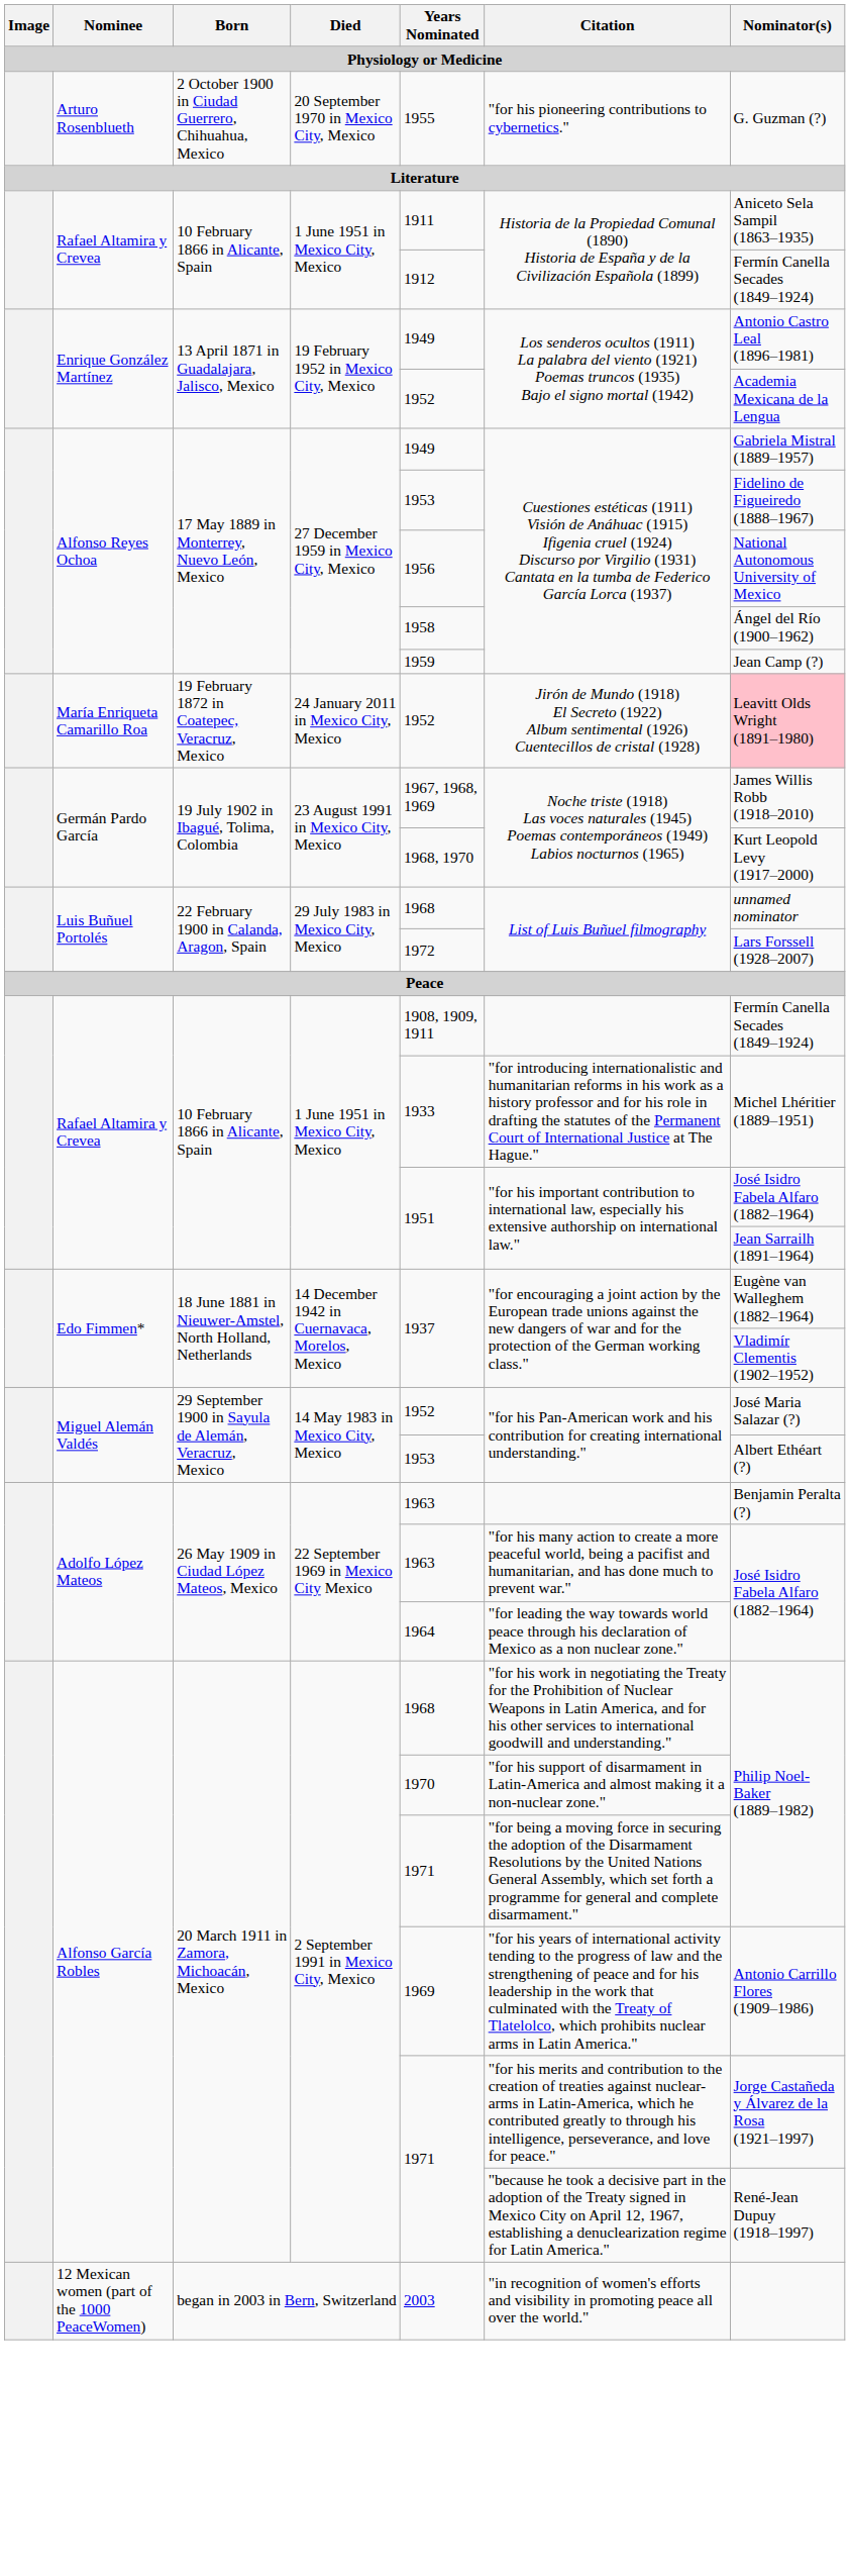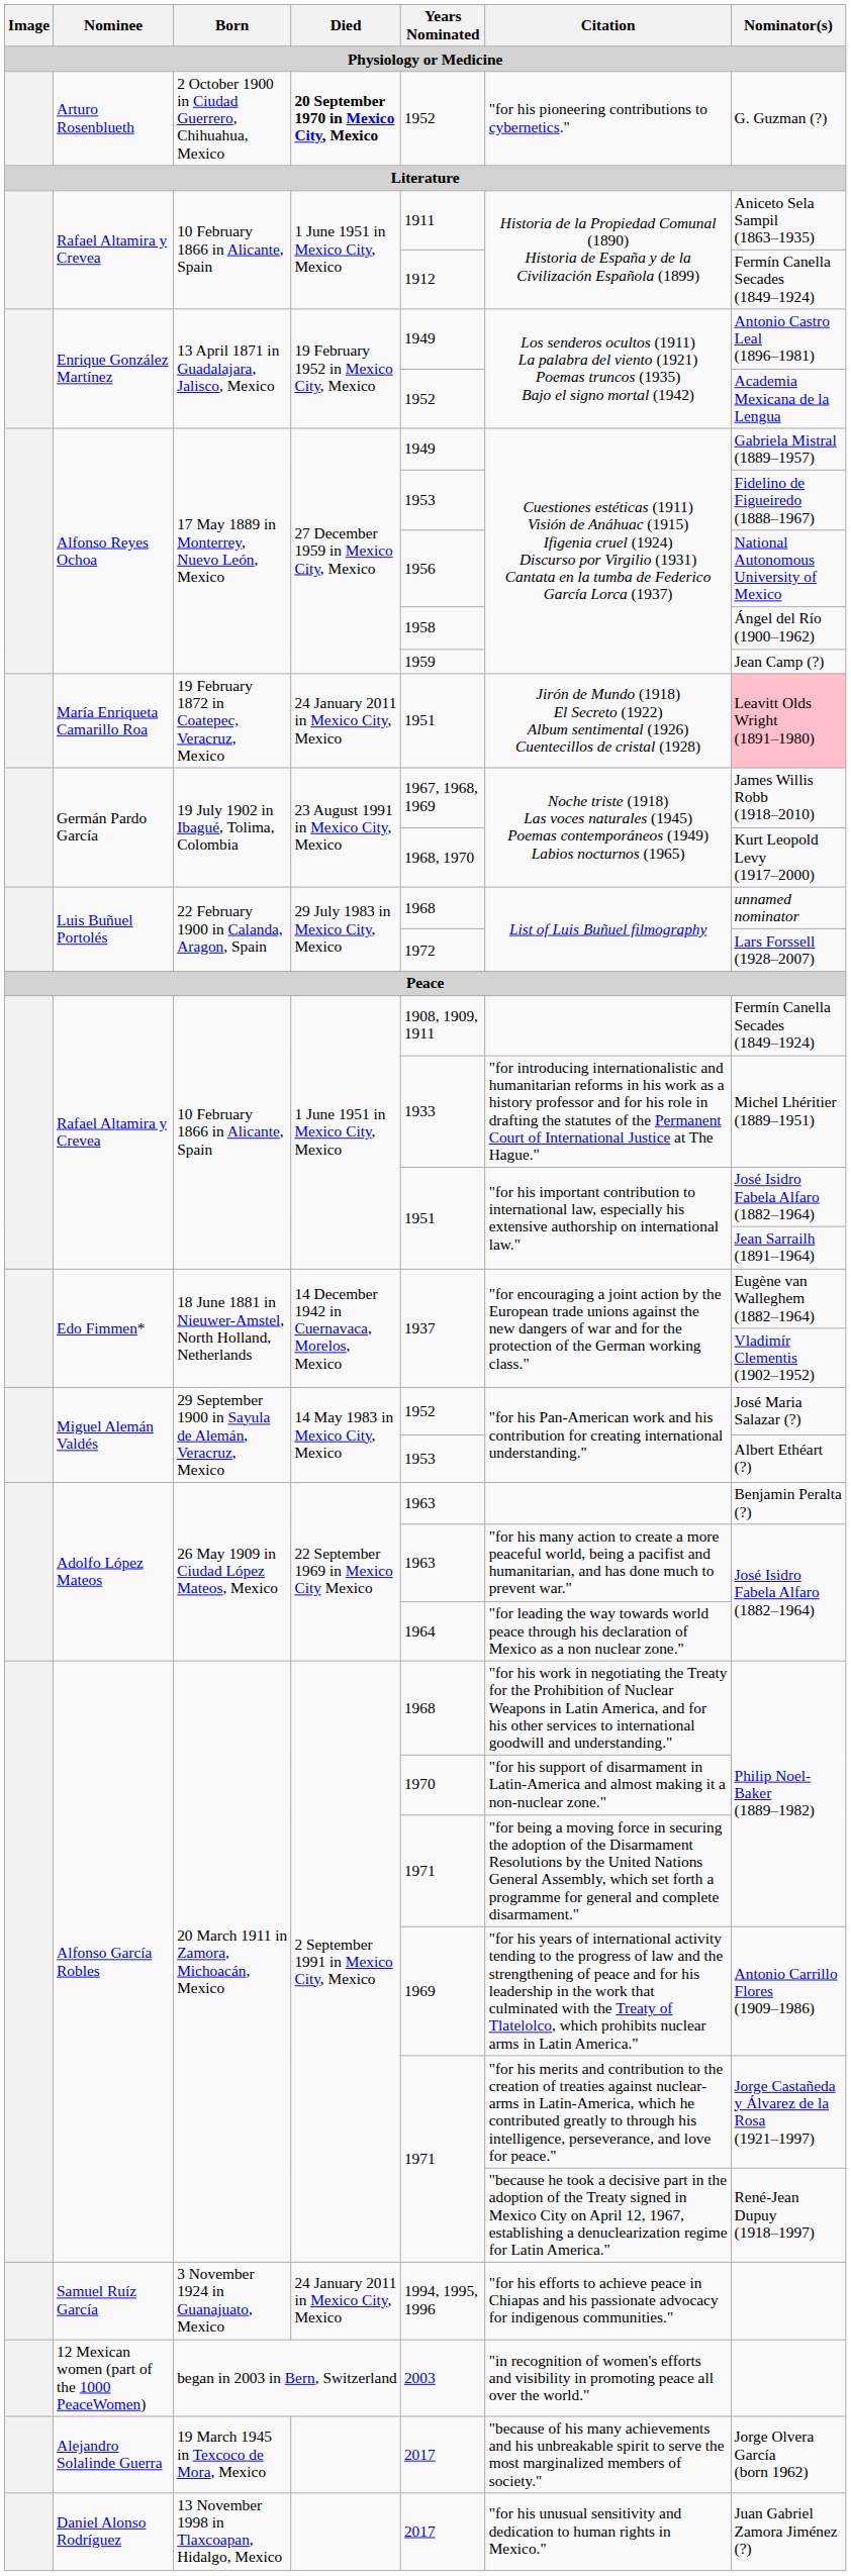Arturo Rosenblueth | Died: normal -> bold
Arturo Rosenblueth | Years Nominated: 1955 -> 1952
María Enriqueta Camarillo Roa | Years Nominated: 1952 -> 1951
+ row: Samuel Ruíz García | 3 November 1924 in Guanajuato, Mexico | 24 January 2011 in Mexico City, Mexico | 1994, 1995, 1996 | "for his efforts to achieve peace in Chiapas and his passionate advocacy for indigenous communities."
+ row: Alejandro Solalinde Guerra | 19 March 1945 in Texcoco de Mora, Mexico | 2017 | "because of his many achievements and his unbreakable spirit to serve the most marginalized members of society." | Jorge Olvera García (born 1962)
+ row: Daniel Alonso Rodríguez | 13 November 1998 in Tlaxcoapan, Hidalgo, Mexico | 2017 | "for his unusual sensitivity and dedication to human rights in Mexico." | Juan Gabriel Zamora Jiménez (?)
